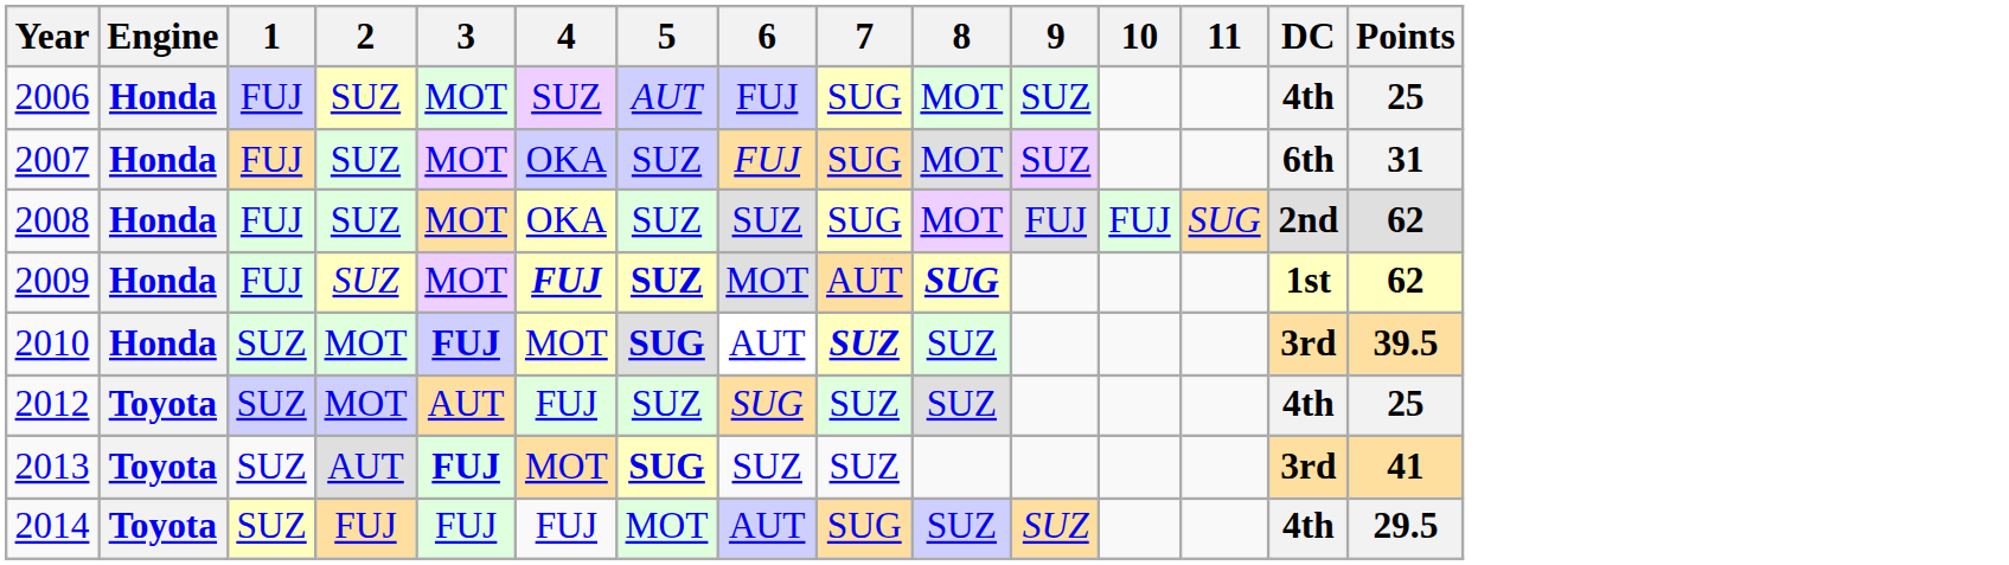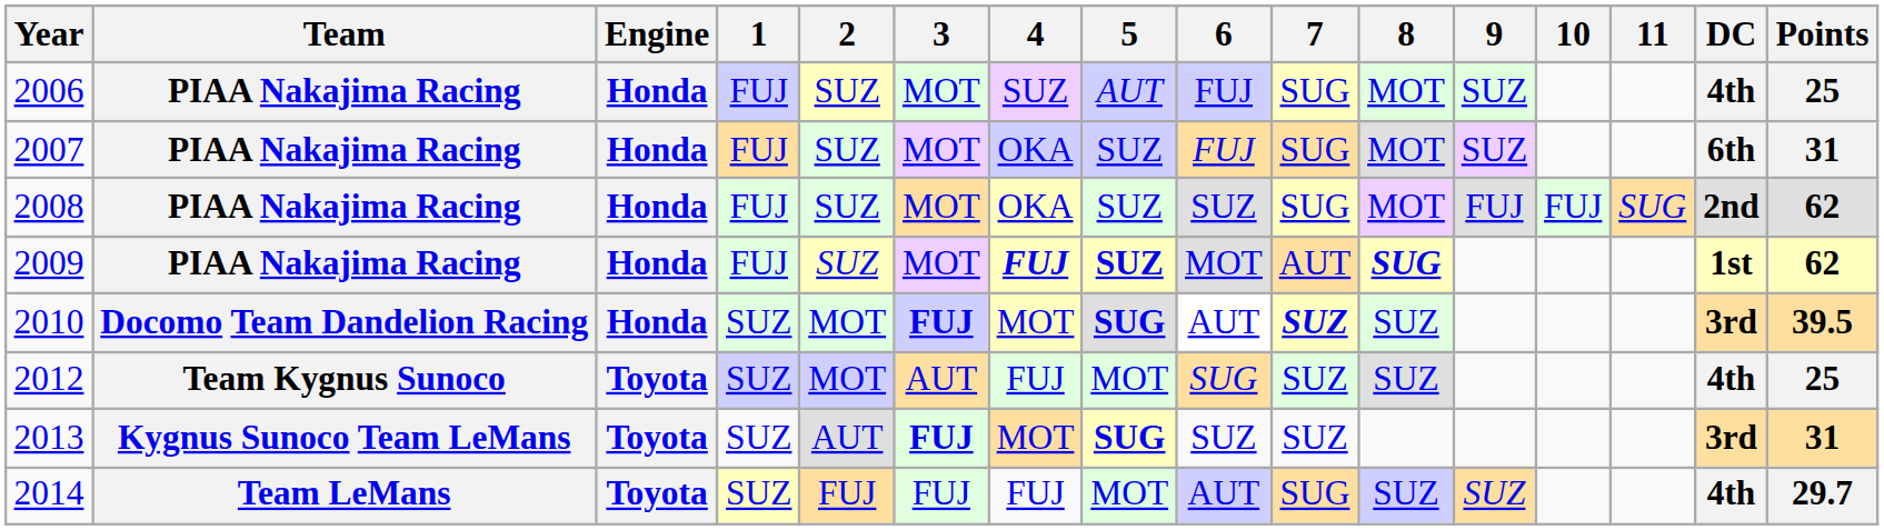+ column: Team | PIAA Nakajima Racing | PIAA Nakajima Racing | PIAA Nakajima Racing | PIAA Nakajima Racing | Docomo Team Dandelion Racing | Team Kygnus Sunoco | Kygnus Sunoco Team LeMans | Team LeMans
2012 | 5: SUZ -> MOT
2013 | Points: 41 -> 31
2014 | Points: 29.5 -> 29.7
